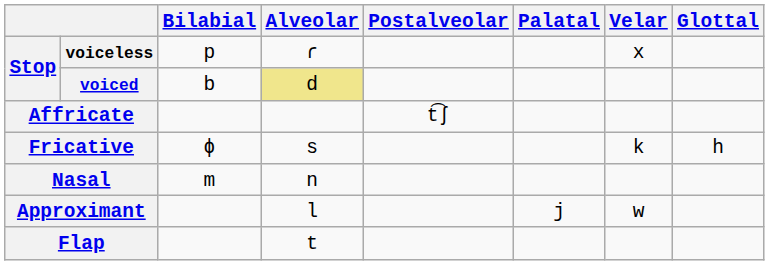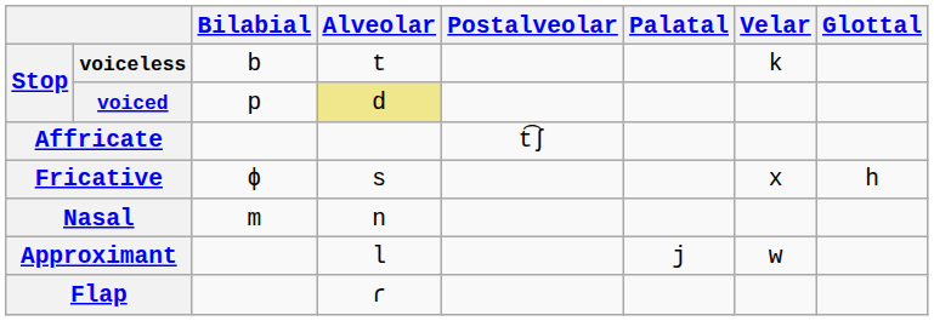voiceless | Bilabial: p -> b
voiceless | Alveolar: ɾ -> t
voiceless | Velar: x -> k
voiced | Bilabial: b -> p
Fricative | Velar: k -> x
Flap | Alveolar: t -> ɾ
